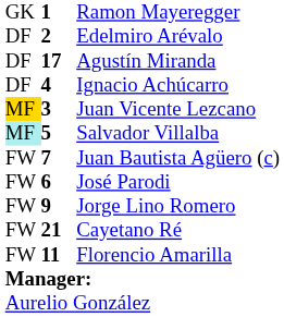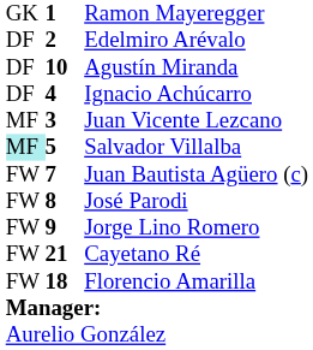Agustín Miranda | column 2: 17 -> 10
Juan Vicente Lezcano | column 1: gold background -> no background
José Parodi | column 2: 6 -> 8
Florencio Amarilla | column 2: 11 -> 18
